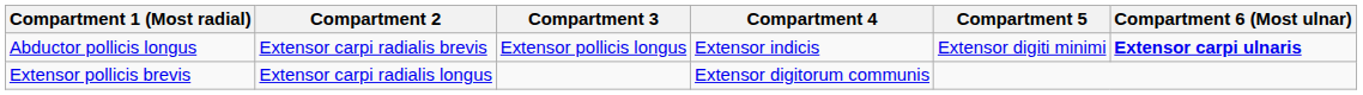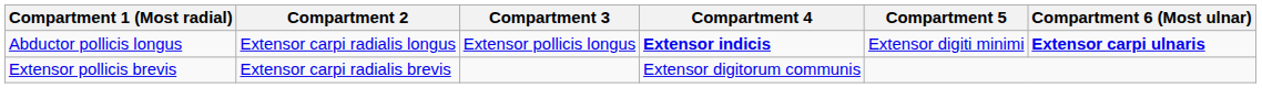Abductor pollicis longus | Compartment 2: Extensor carpi radialis brevis -> Extensor carpi radialis longus
Abductor pollicis longus | Compartment 4: normal -> bold
Extensor pollicis brevis | Compartment 2: Extensor carpi radialis longus -> Extensor carpi radialis brevis
